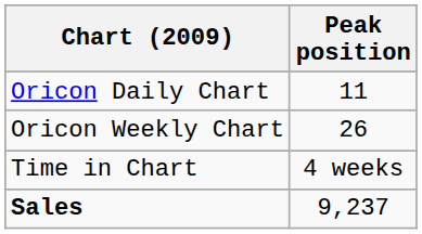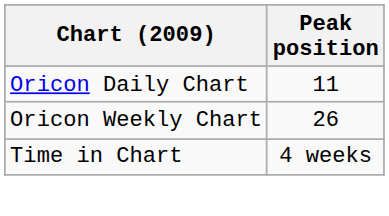- row: Sales | 9,237
